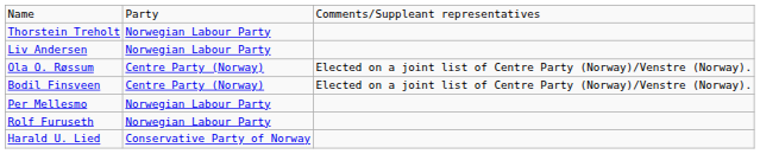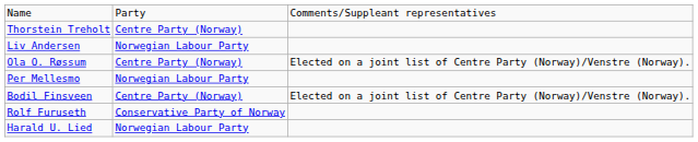Thorstein Treholt | column 2: Norwegian Labour Party -> Centre Party (Norway)
rows swapped: Per Mellesmo <-> Bodil Finsveen
Rolf Furuseth | column 2: Norwegian Labour Party -> Conservative Party of Norway
Harald U. Lied | column 2: Conservative Party of Norway -> Norwegian Labour Party
